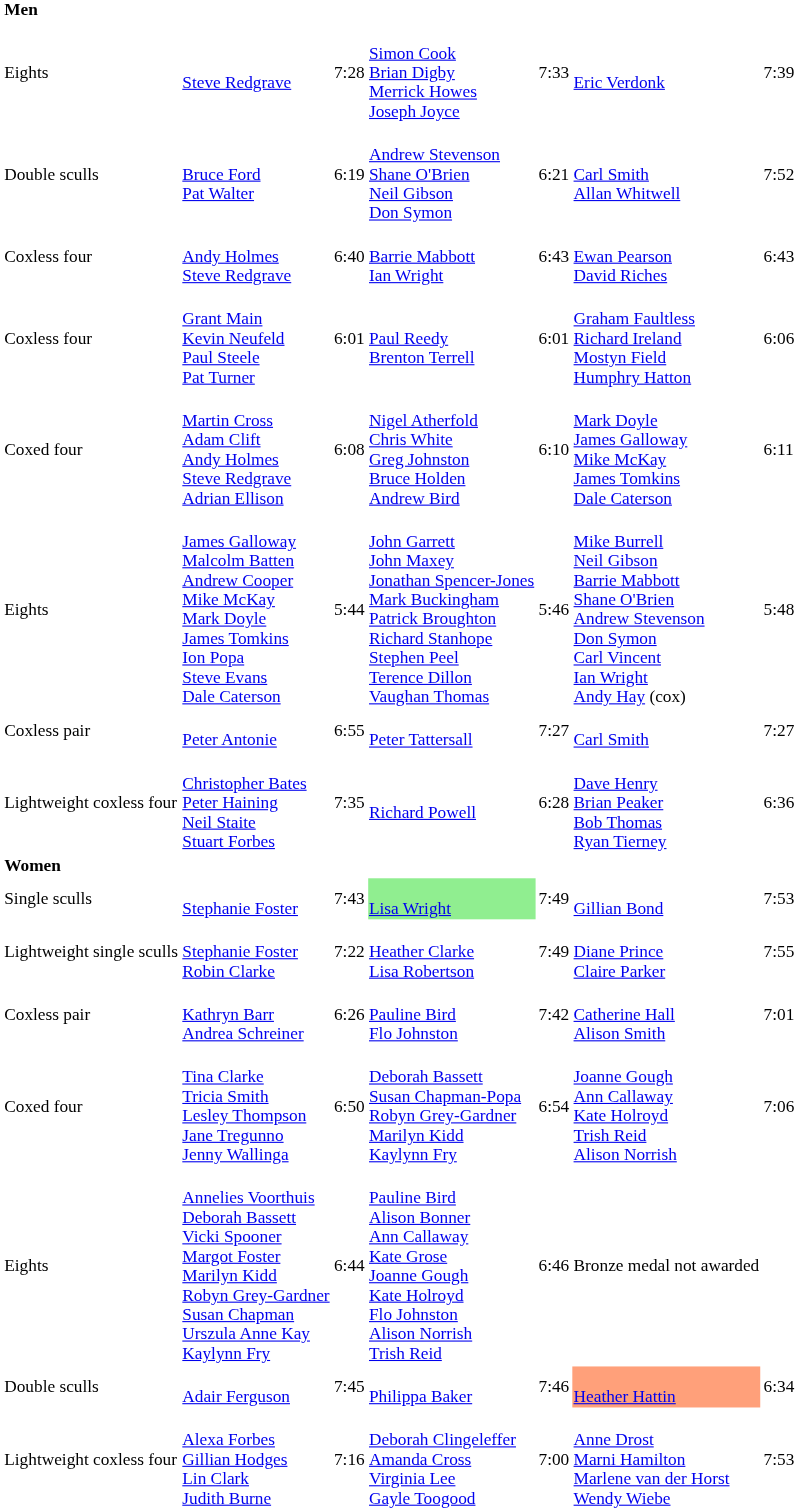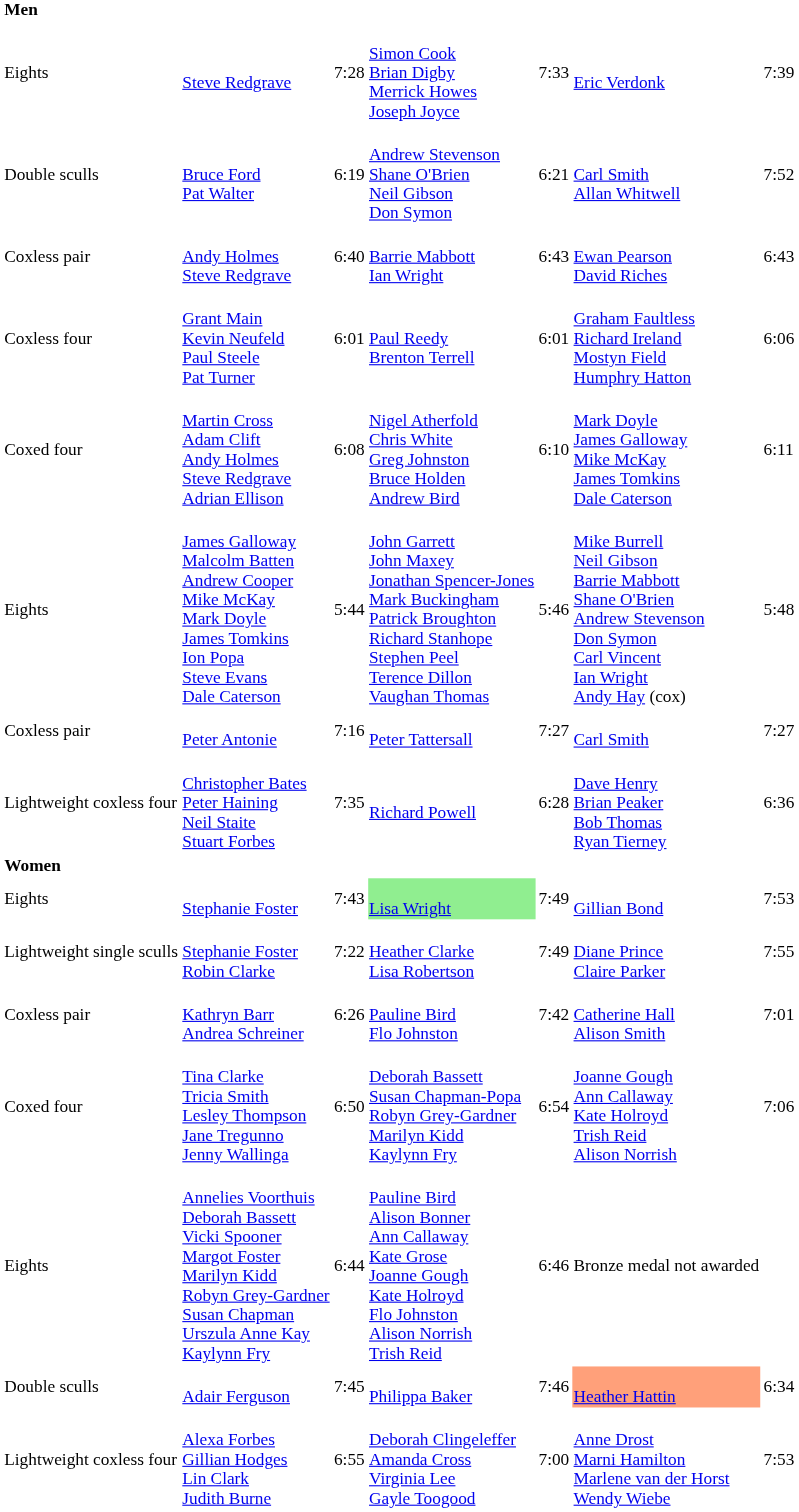Andy Holmes Steve Redgrave | column 1: Coxless four -> Coxless pair
Peter Antonie | column 3: 6:55 -> 7:16
Stephanie Foster | column 1: Single sculls -> Eights
Alexa Forbes Gillian Hodges Lin Clark Judith Burne | column 3: 7:16 -> 6:55
